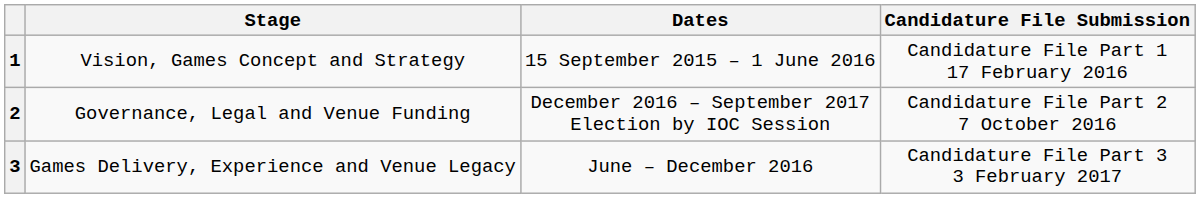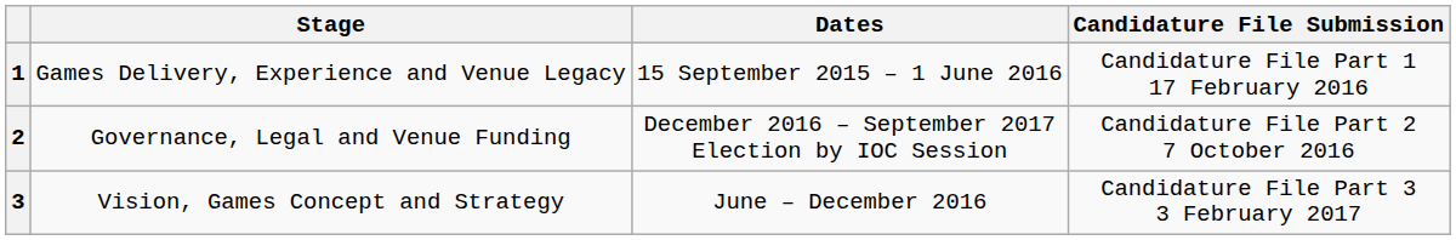1 | Stage: Vision, Games Concept and Strategy -> Games Delivery, Experience and Venue Legacy
3 | Stage: Games Delivery, Experience and Venue Legacy -> Vision, Games Concept and Strategy
